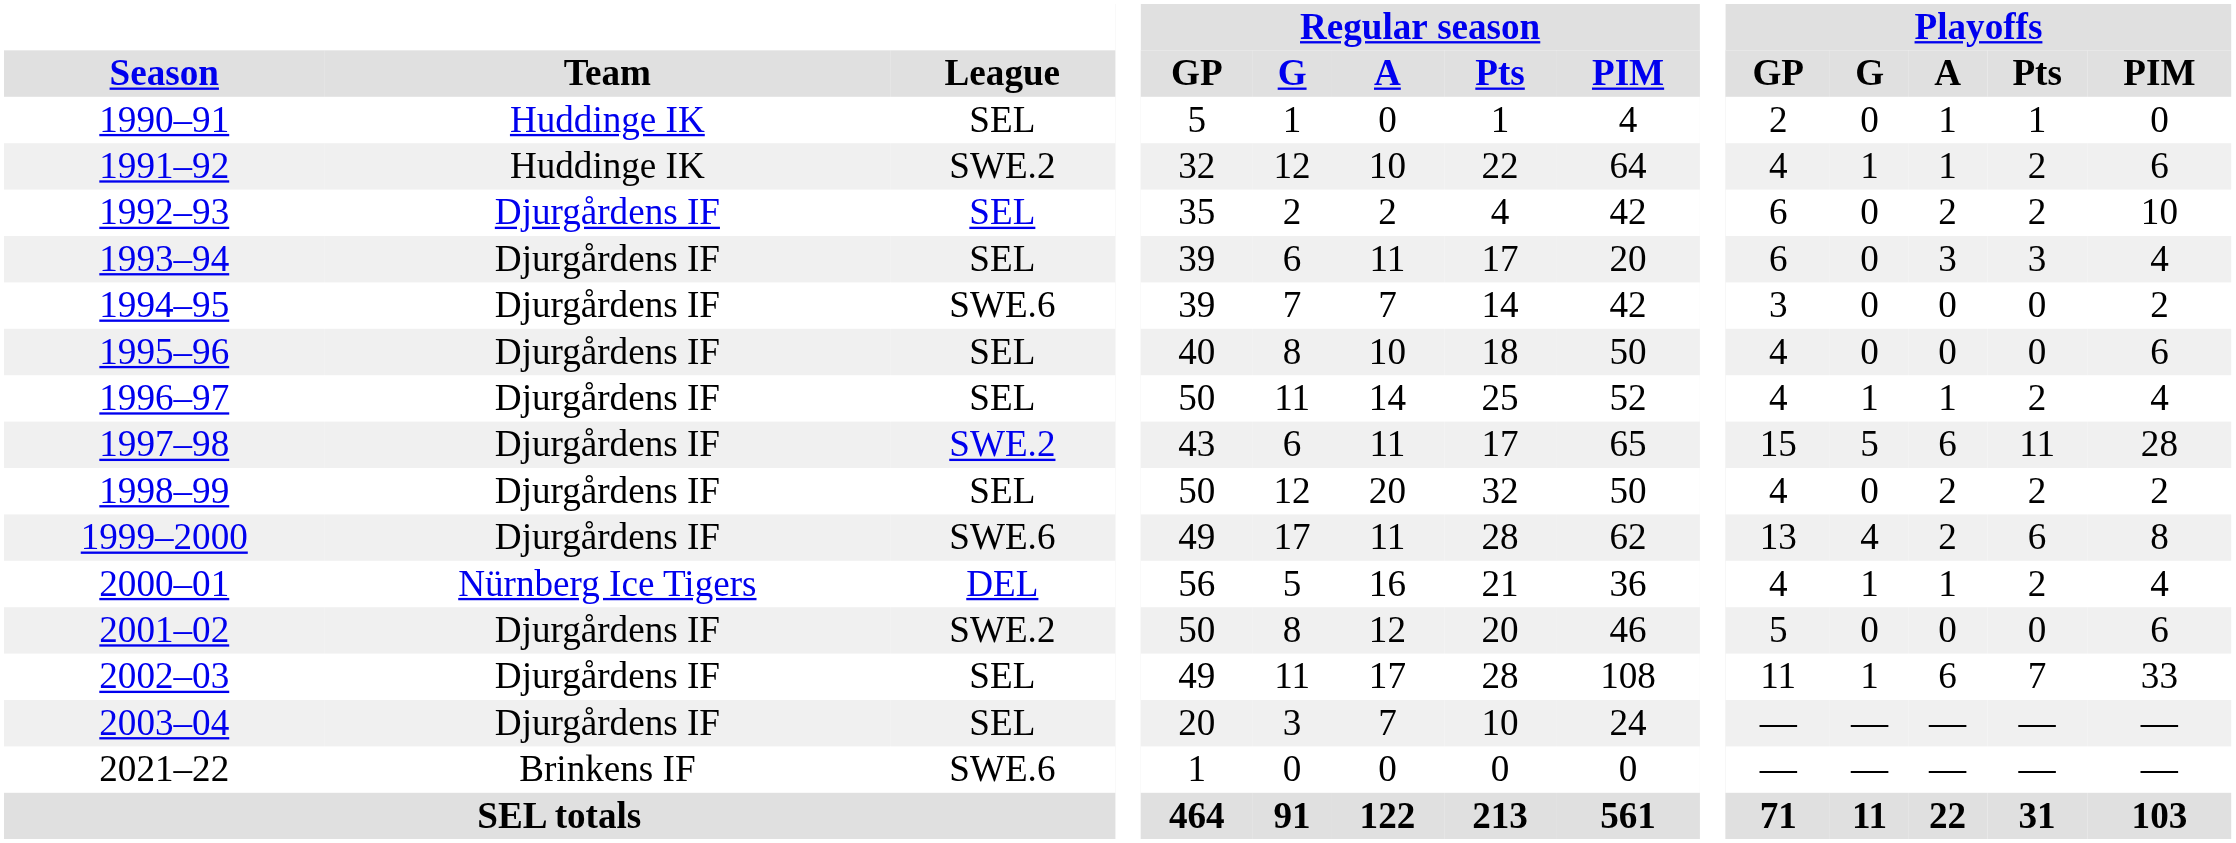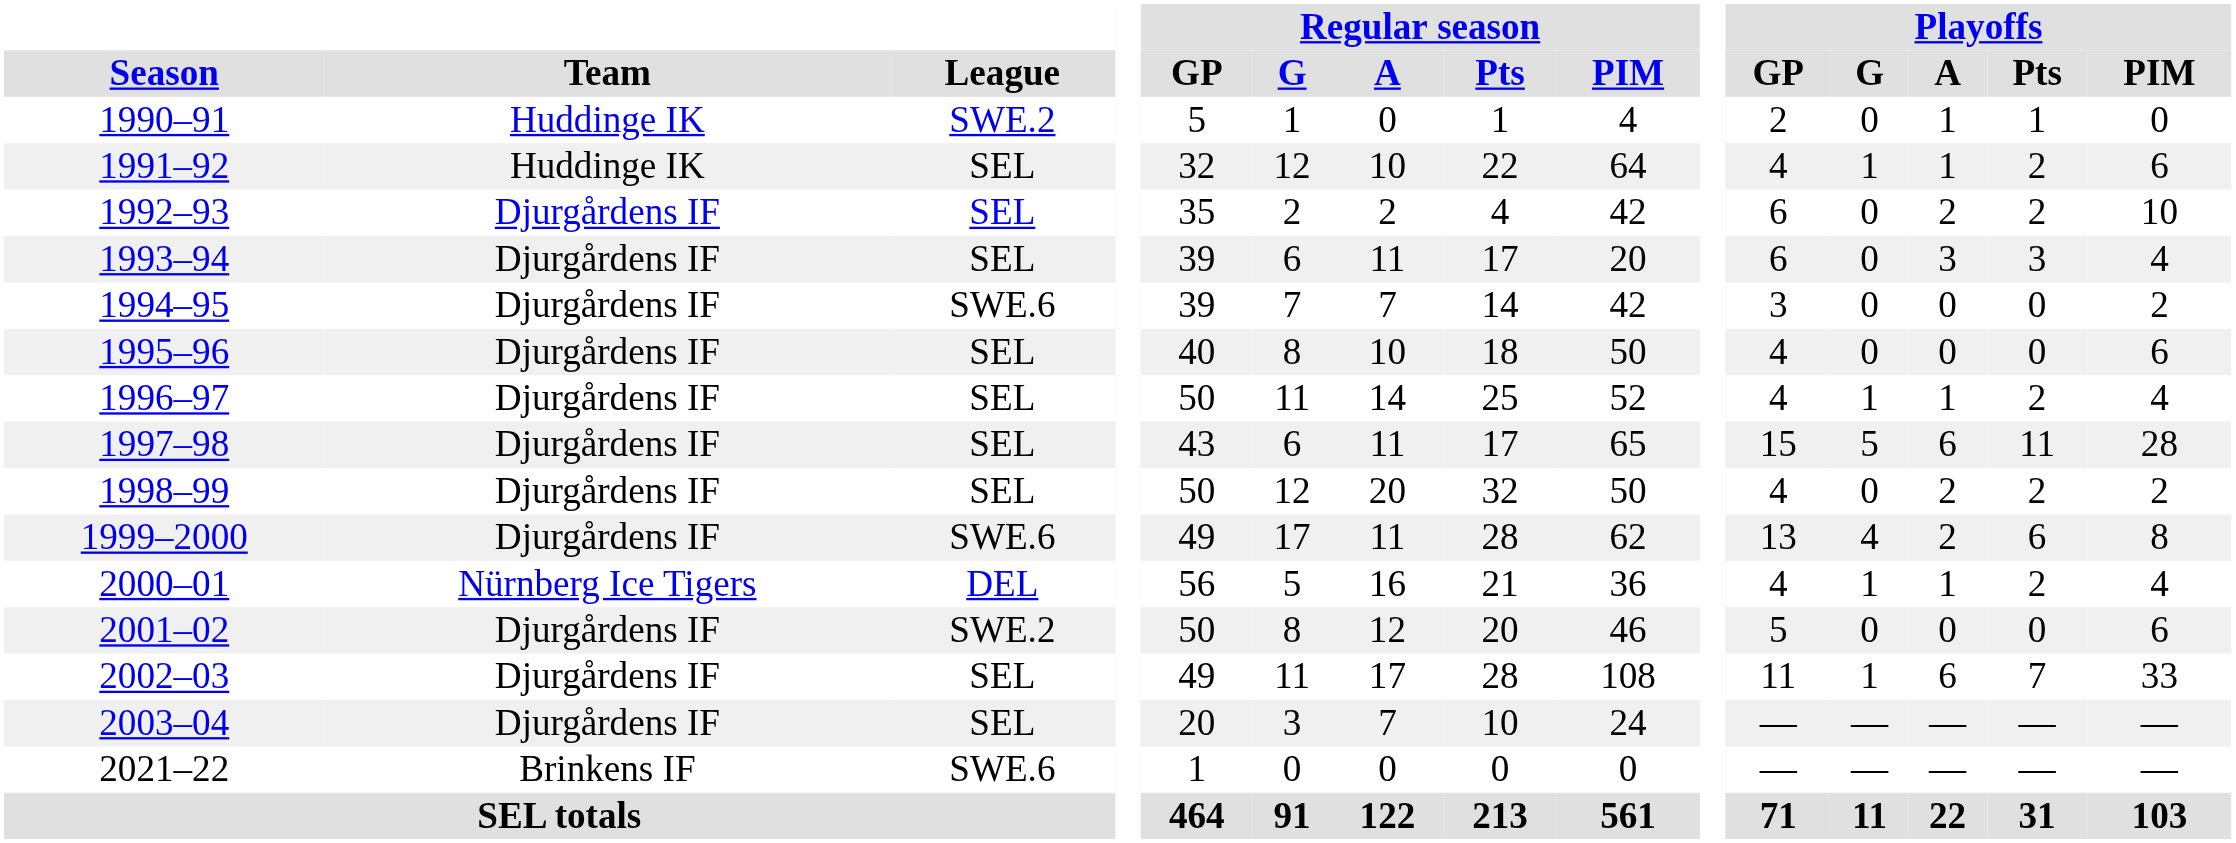1990–91 | League: SEL -> SWE.2
1991–92 | League: SWE.2 -> SEL
1997–98 | League: SWE.2 -> SEL
